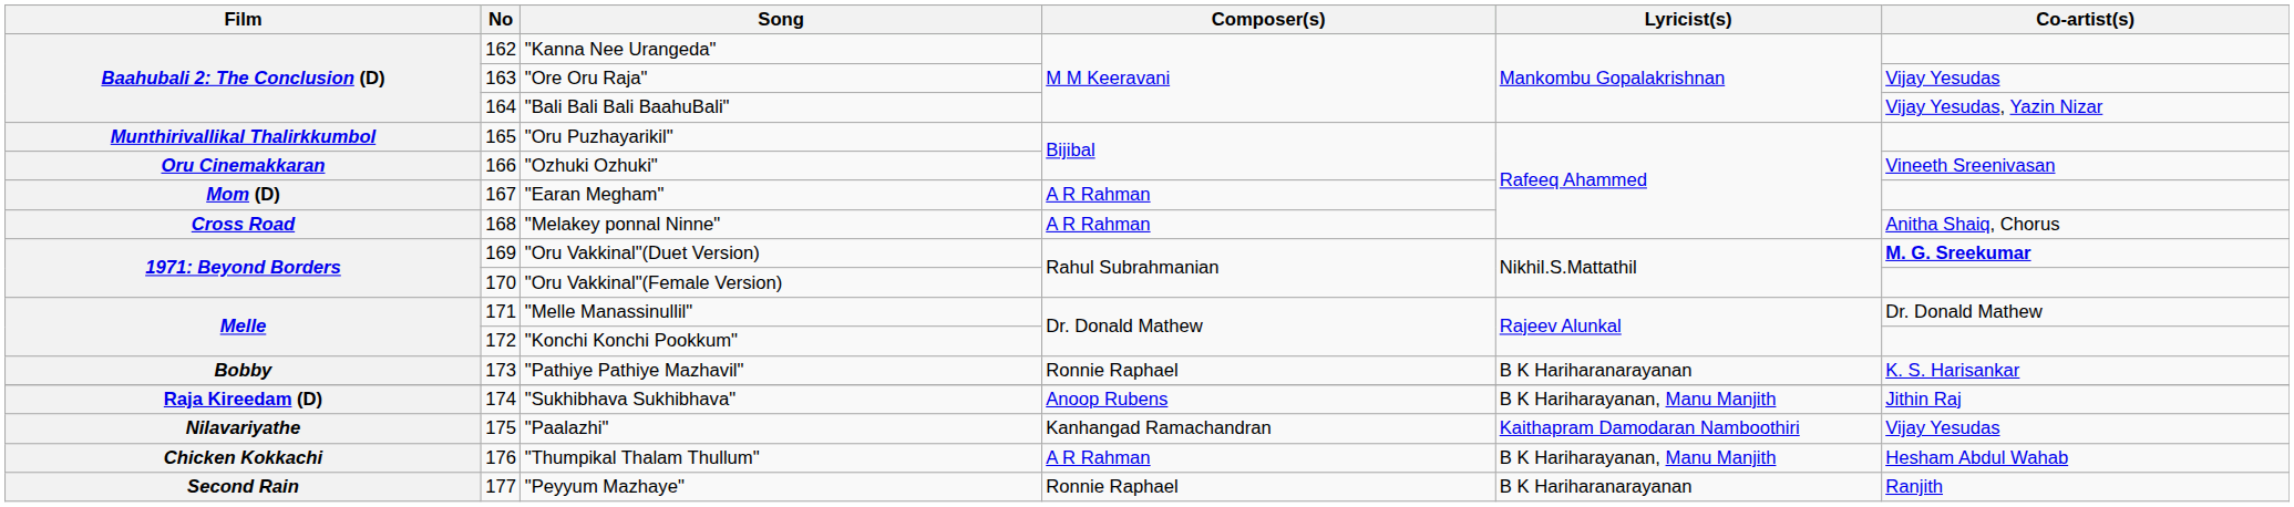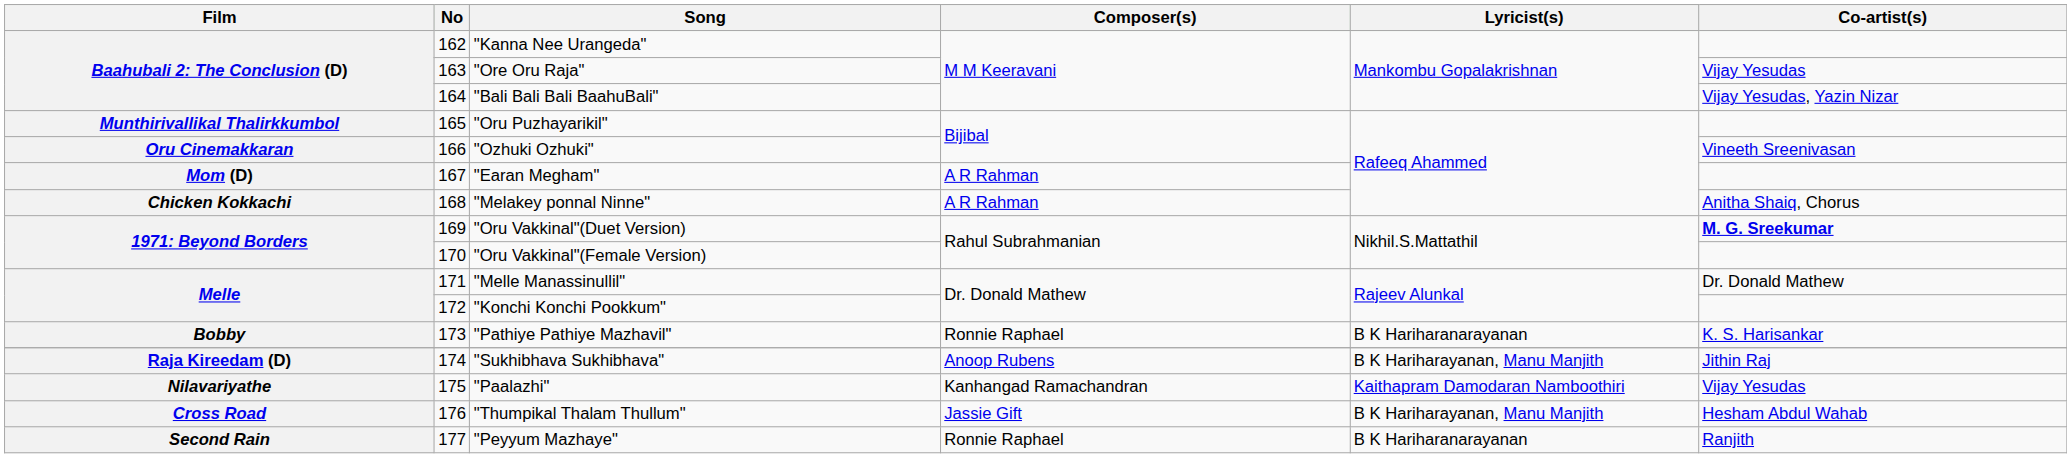"Melakey ponnal Ninne" | Film: Cross Road -> Chicken Kokkachi
"Thumpikal Thalam Thullum" | Film: Chicken Kokkachi -> Cross Road
"Thumpikal Thalam Thullum" | Composer(s): A R Rahman -> Jassie Gift
